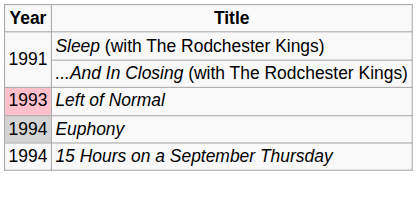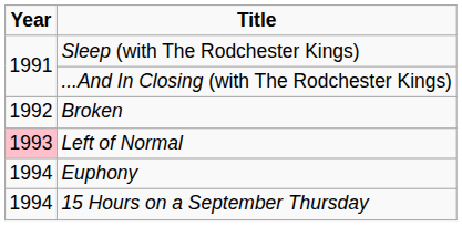+ row: 1992 | Broken
Euphony | Year: lightgrey background -> no background
